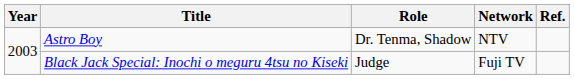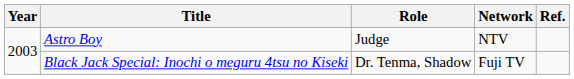Astro Boy | Role: Dr. Tenma, Shadow -> Judge
Black Jack Special: Inochi o meguru 4tsu no Kiseki | Role: Judge -> Dr. Tenma, Shadow
